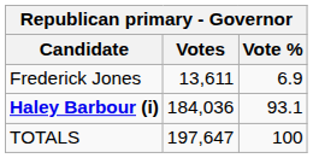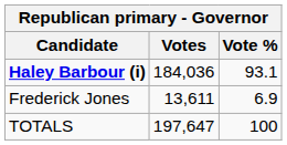rows swapped: Haley Barbour (i) <-> Frederick Jones
